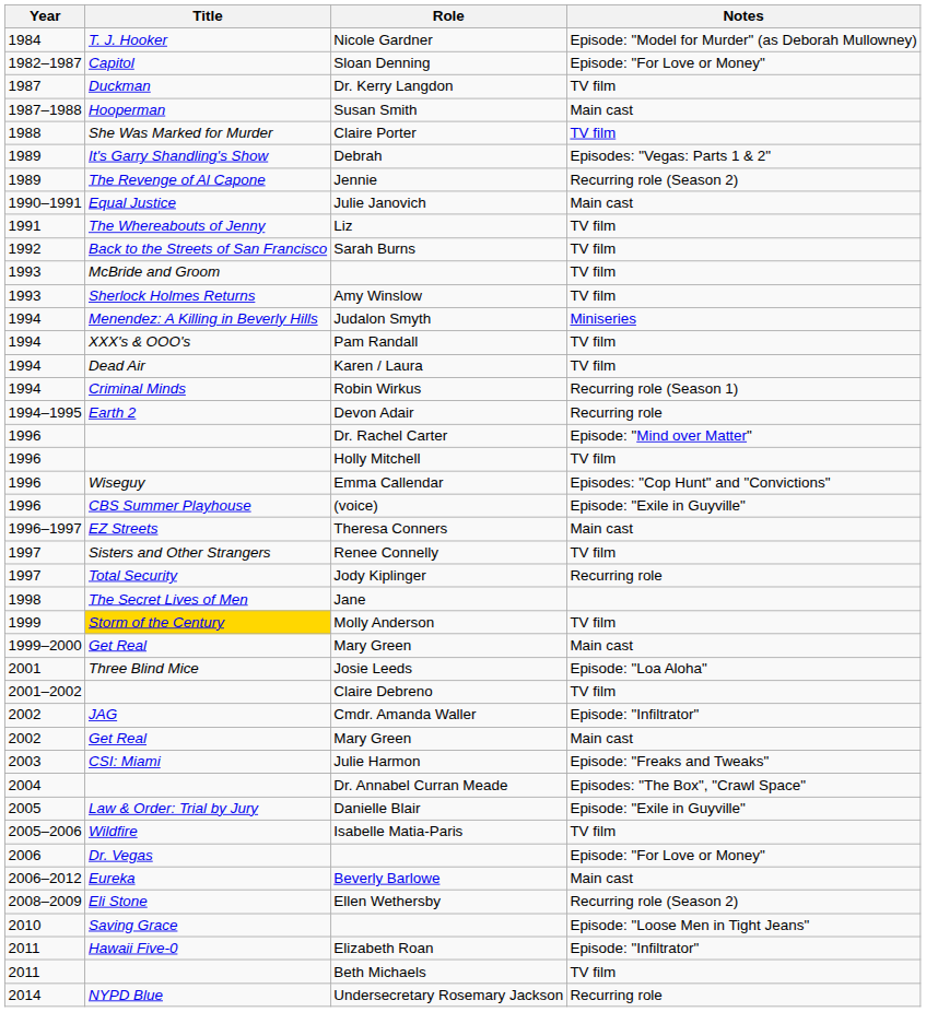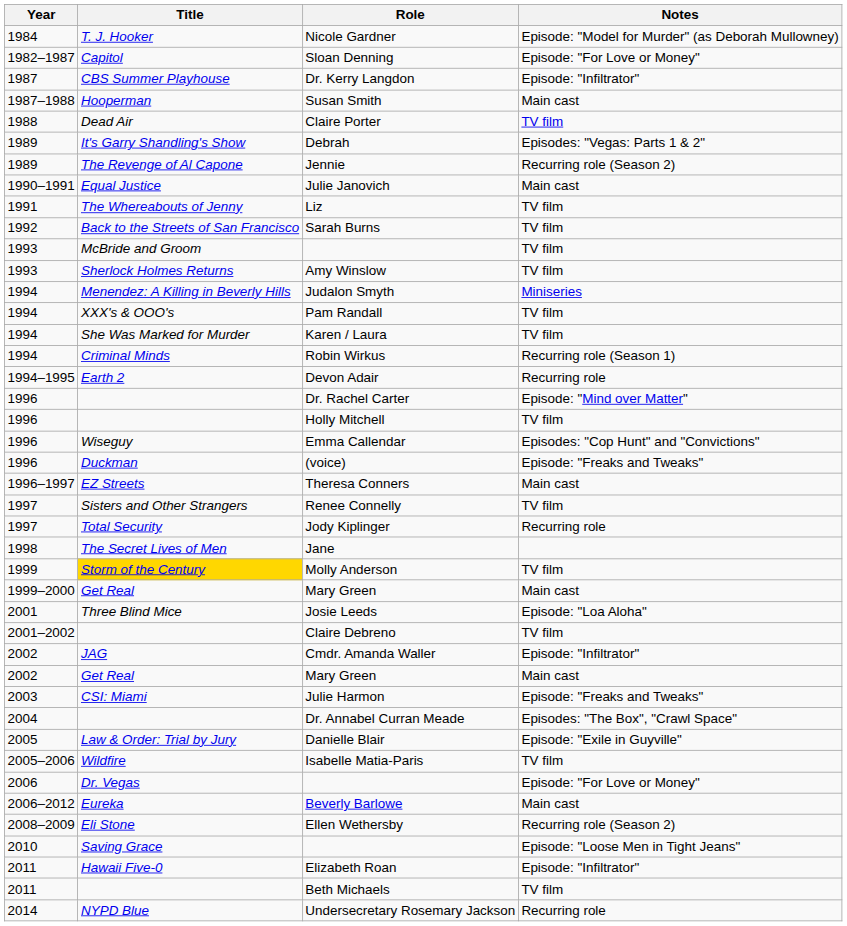Dr. Kerry Langdon | Title: Duckman -> CBS Summer Playhouse
Dr. Kerry Langdon | Notes: TV film -> Episode: "Infiltrator"
Claire Porter | Title: She Was Marked for Murder -> Dead Air
Karen / Laura | Title: Dead Air -> She Was Marked for Murder
(voice) | Title: CBS Summer Playhouse -> Duckman
(voice) | Notes: Episode: "Exile in Guyville" -> Episode: "Freaks and Tweaks"
